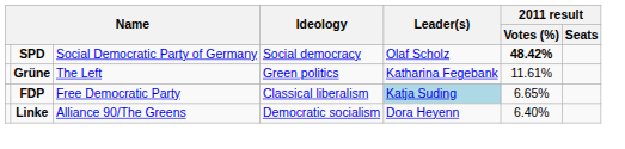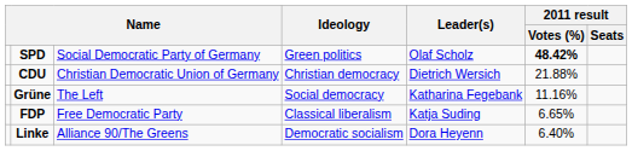SPD | Ideology: Social democracy -> Green politics
+ row: CDU | Christian Democratic Union of Germany | Christian democracy | Dietrich Wersich | 21.88%
Grüne | Ideology: Green politics -> Social democracy
Grüne | 2011 result / Votes (%): 11.61% -> 11.16%
FDP | Leader(s): lightblue background -> no background
